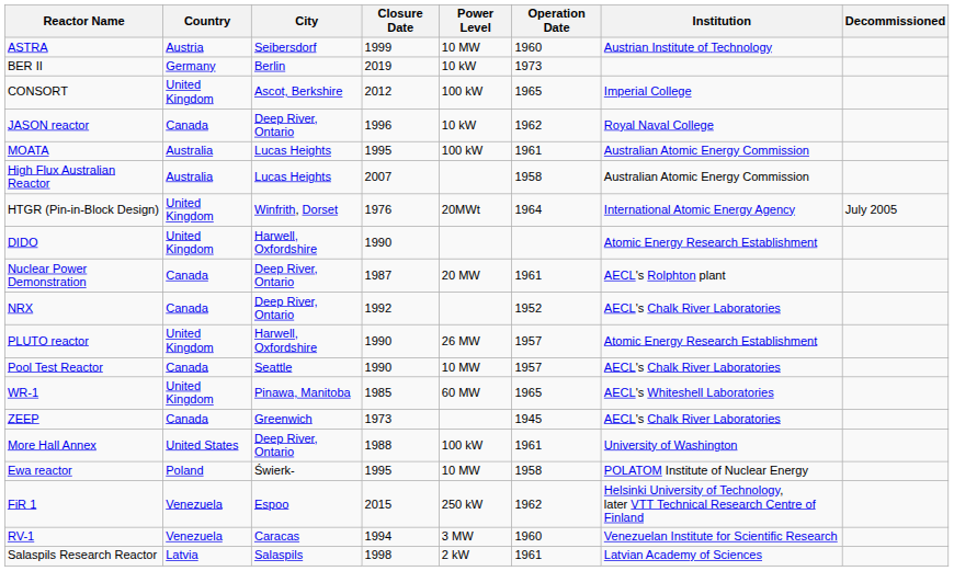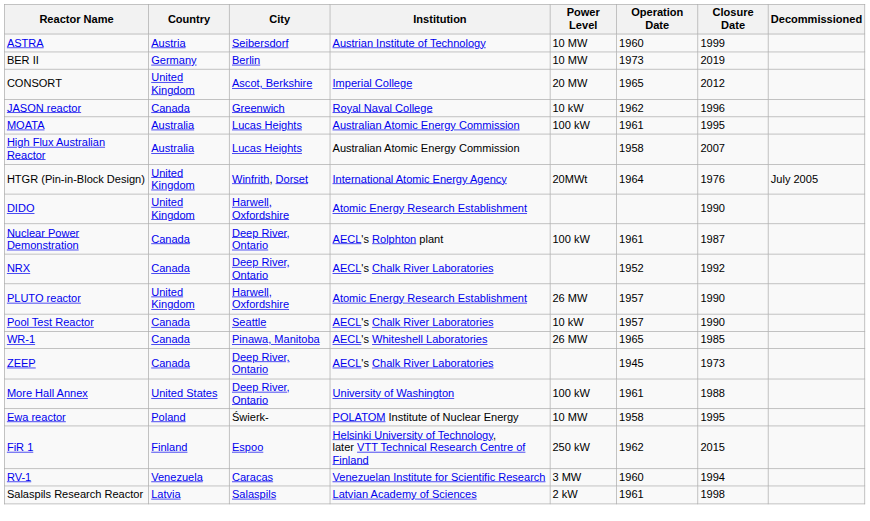columns swapped: Institution <-> Closure Date
BER II | Power Level: 10 kW -> 10 MW
CONSORT | Power Level: 100 kW -> 20 MW
JASON reactor | City: Deep River, Ontario -> Greenwich
Nuclear Power Demonstration | Power Level: 20 MW -> 100 kW
Pool Test Reactor | Power Level: 10 MW -> 10 kW
WR-1 | Country: United Kingdom -> Canada
WR-1 | Power Level: 60 MW -> 26 MW
ZEEP | City: Greenwich -> Deep River, Ontario
FiR 1 | Country: Venezuela -> Finland
